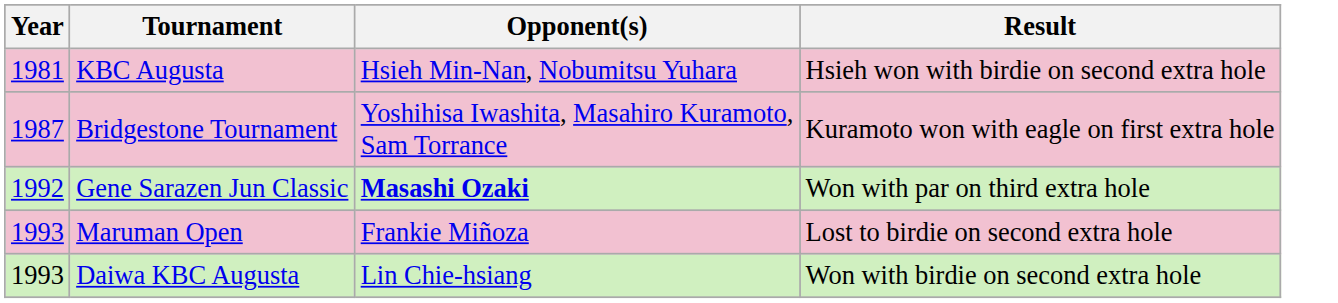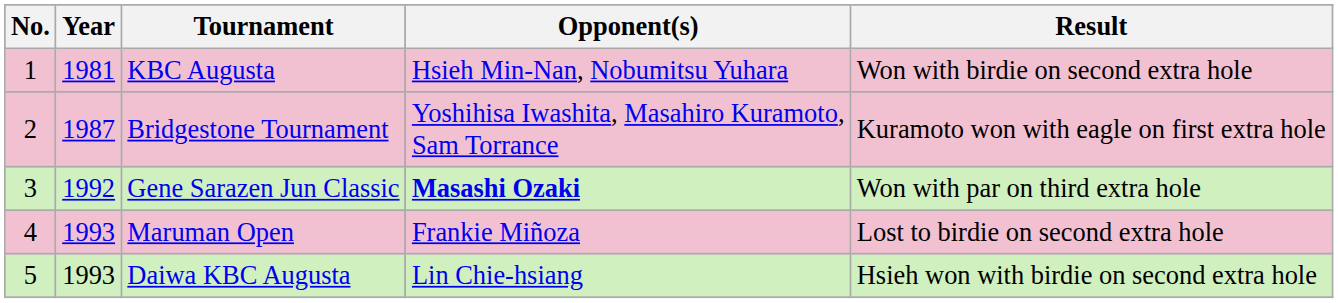+ column: No. | 1 | 2 | 3 | 4 | 5
KBC Augusta | Result: Hsieh won with birdie on second extra hole -> Won with birdie on second extra hole
Daiwa KBC Augusta | Result: Won with birdie on second extra hole -> Hsieh won with birdie on second extra hole
